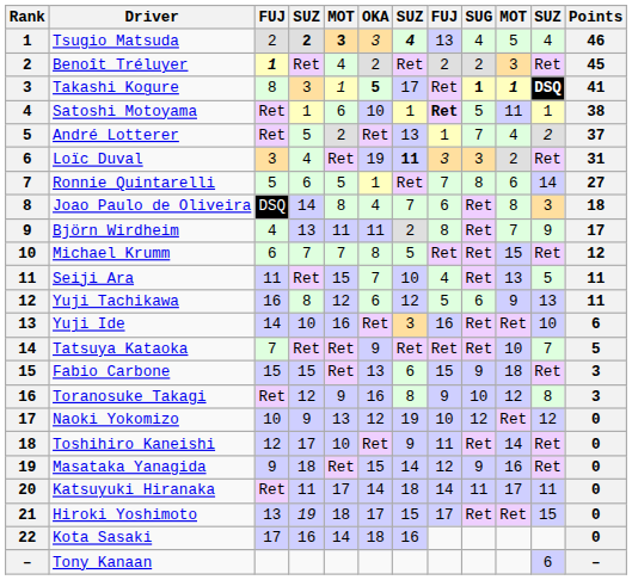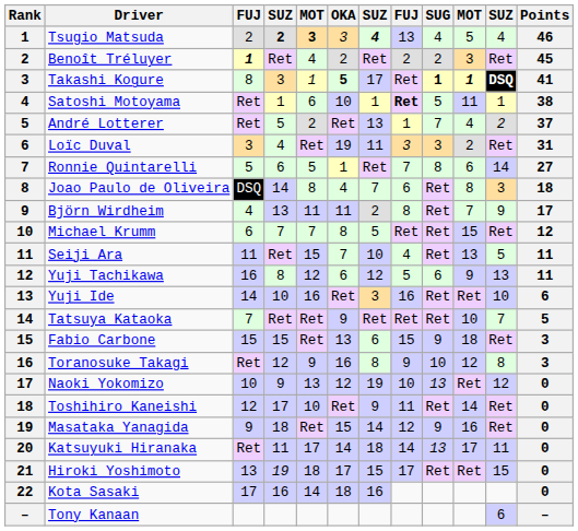Loïc Duval | column 7: bold -> normal
Naoki Yokomizo | SUG: 12 -> 13
Katsuyuki Hiranaka | SUG: 11 -> 13
